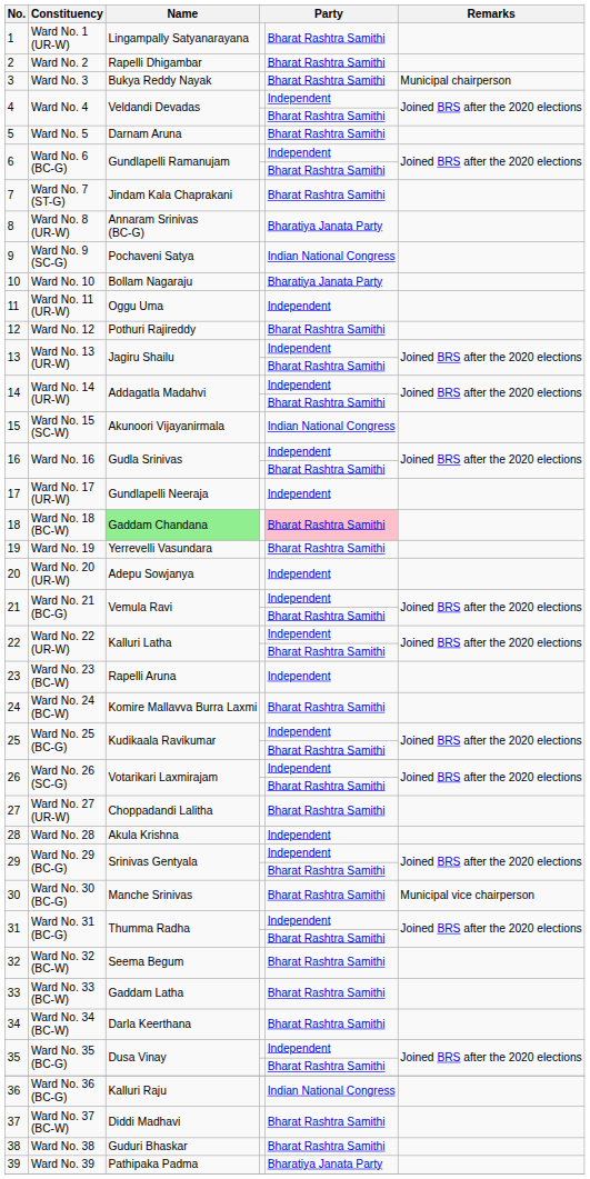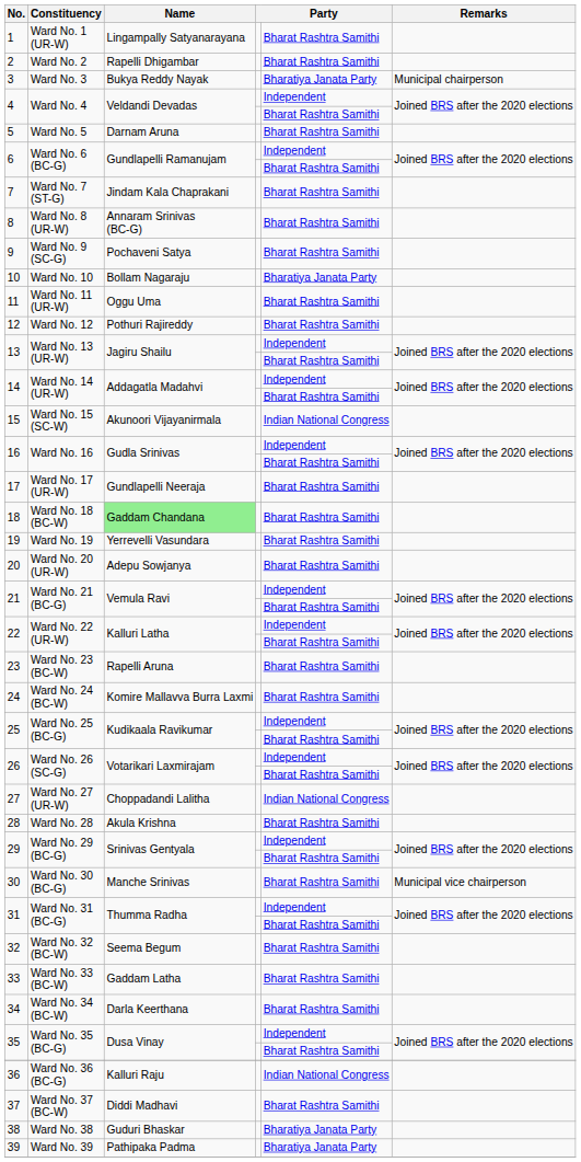3 | column 5: Bharat Rashtra Samithi -> Bharatiya Janata Party
8 | column 5: Bharatiya Janata Party -> Bharat Rashtra Samithi
9 | column 5: Indian National Congress -> Bharat Rashtra Samithi
11 | column 5: Independent -> Bharat Rashtra Samithi
17 | column 5: Independent -> Bharat Rashtra Samithi
18 | column 5: pink background -> no background
20 | column 5: Independent -> Bharat Rashtra Samithi
23 | column 5: Independent -> Bharat Rashtra Samithi
27 | column 5: Bharat Rashtra Samithi -> Indian National Congress
28 | column 5: Independent -> Bharat Rashtra Samithi
38 | column 5: Bharat Rashtra Samithi -> Bharatiya Janata Party
